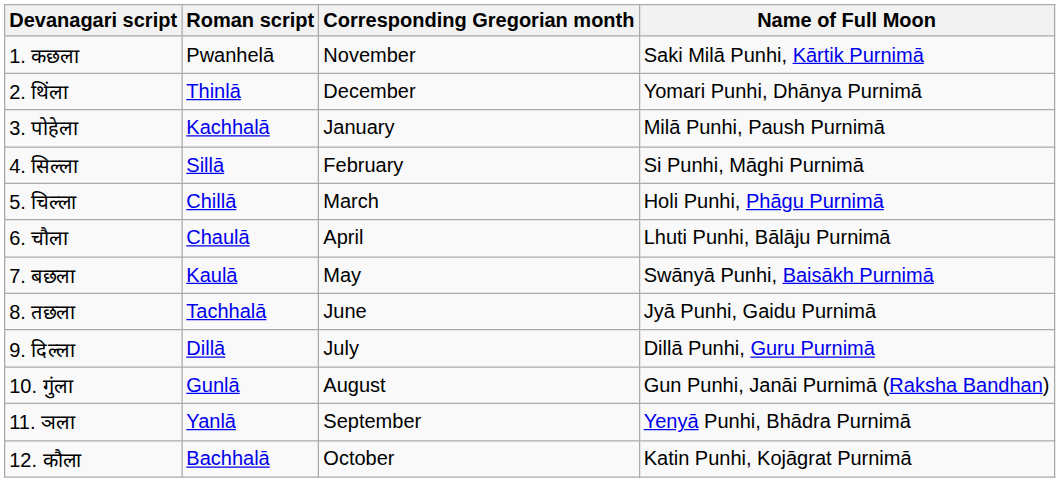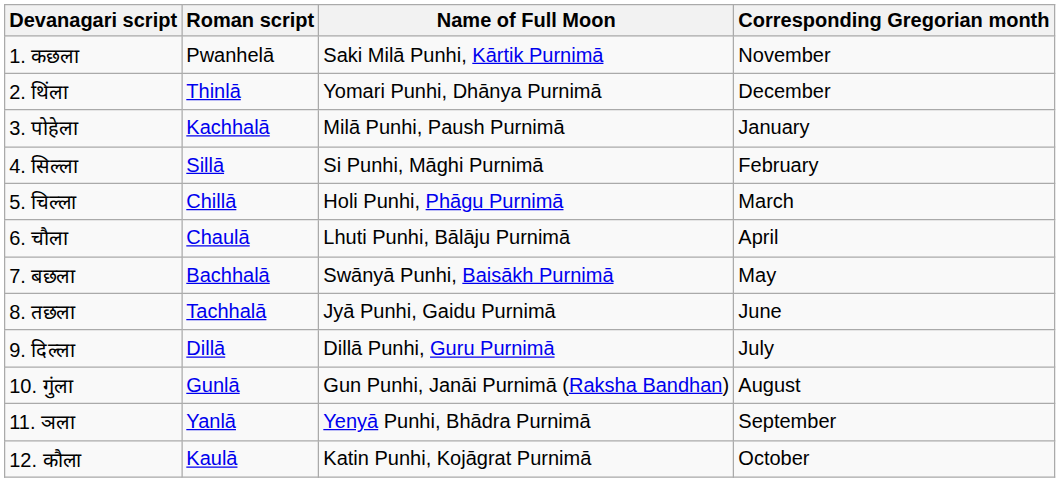columns swapped: Corresponding Gregorian month <-> Name of Full Moon
7. बछला | Roman script: Kaulā -> Bachhalā
12. कौला | Roman script: Bachhalā -> Kaulā
